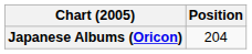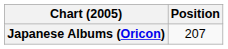Japanese Albums (Oricon) | Position: 204 -> 207
